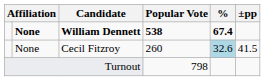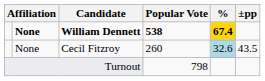William Dennett | %: no background -> gold background
Cecil Fitzroy | ±pp: 41.5 -> 43.5
